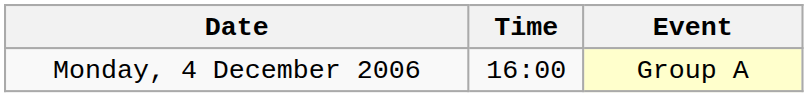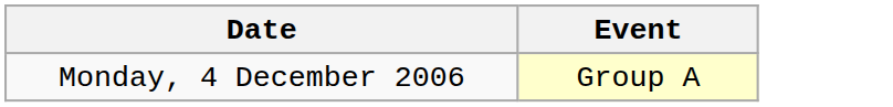- column: Time | 16:00
